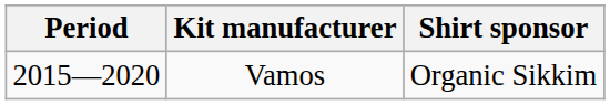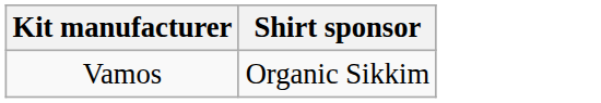- column: Period | 2015—2020
